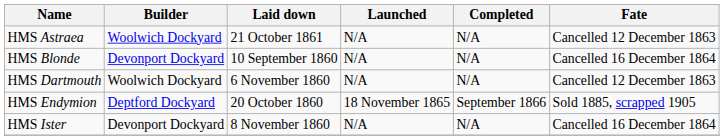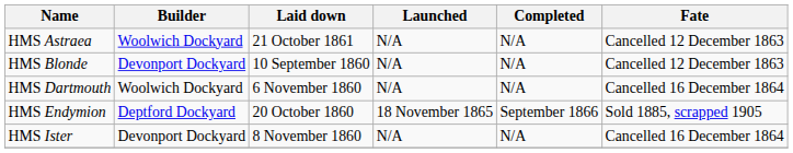HMS Blonde | Fate: Cancelled 16 December 1864 -> Cancelled 12 December 1863
HMS Dartmouth | Fate: Cancelled 12 December 1863 -> Cancelled 16 December 1864
